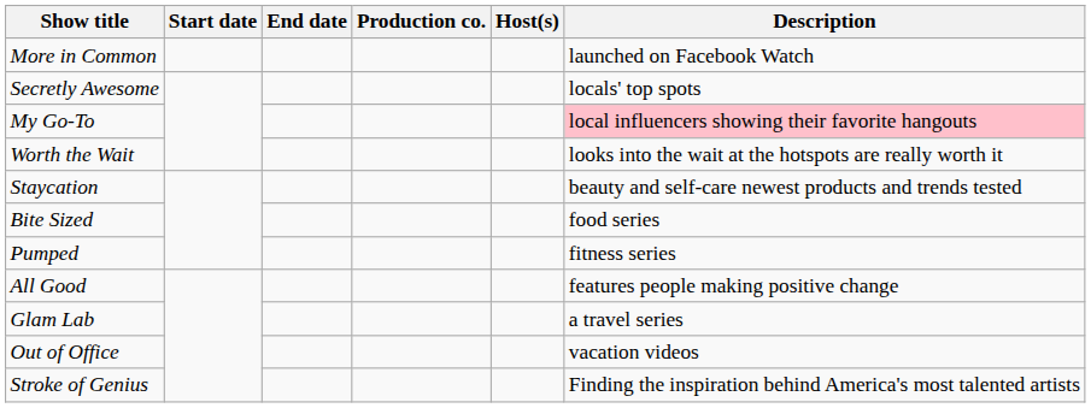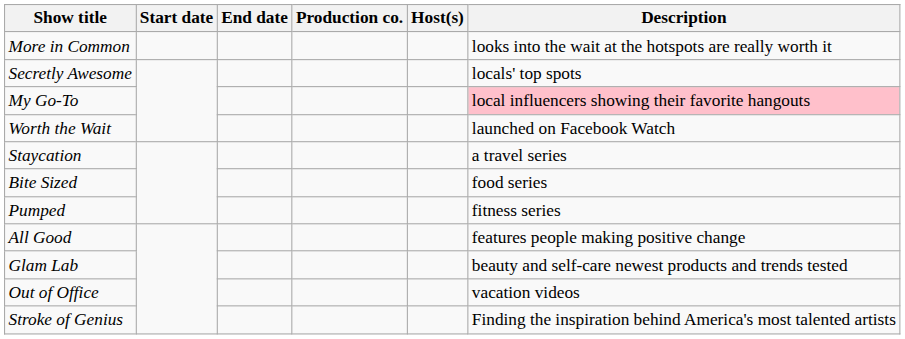More in Common | Description: launched on Facebook Watch -> looks into the wait at the hotspots are really worth it
Worth the Wait | Description: looks into the wait at the hotspots are really worth it -> launched on Facebook Watch
Staycation | Description: beauty and self-care newest products and trends tested -> a travel series
Glam Lab | Description: a travel series -> beauty and self-care newest products and trends tested
